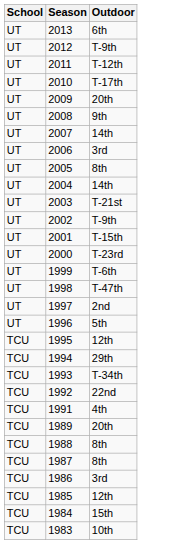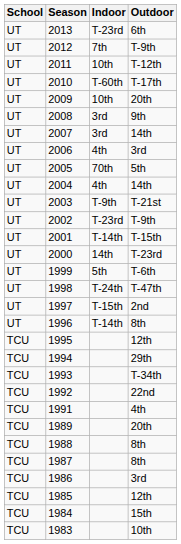+ column: Indoor | T-23rd | 7th | 10th | T-60th | 10th | 3rd | 3rd | 4th | 70th | 4th | T-9th | T-23rd | T-14th | 14th | 5th | T-24th | T-15th | T-14th
2005 | Outdoor: 8th -> 5th
1996 | Outdoor: 5th -> 8th
